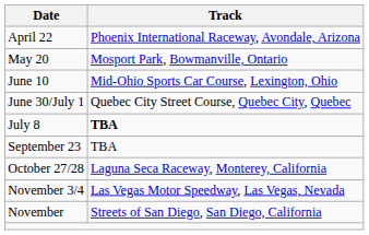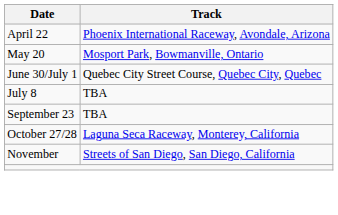- row: June 10 | Mid-Ohio Sports Car Course, Lexington, Ohio
July 8 | Track: bold -> normal
- row: November 3/4 | Las Vegas Motor Speedway, Las Vegas, Nevada
